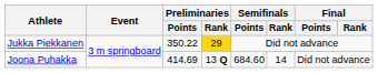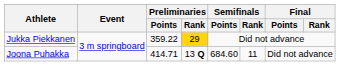Jukka Piekkanen | Preliminaries / Points: 350.22 -> 359.22
Joona Puhakka | Preliminaries / Points: 414.69 -> 414.71
Joona Puhakka | Semifinals / Rank: 14 -> 11
